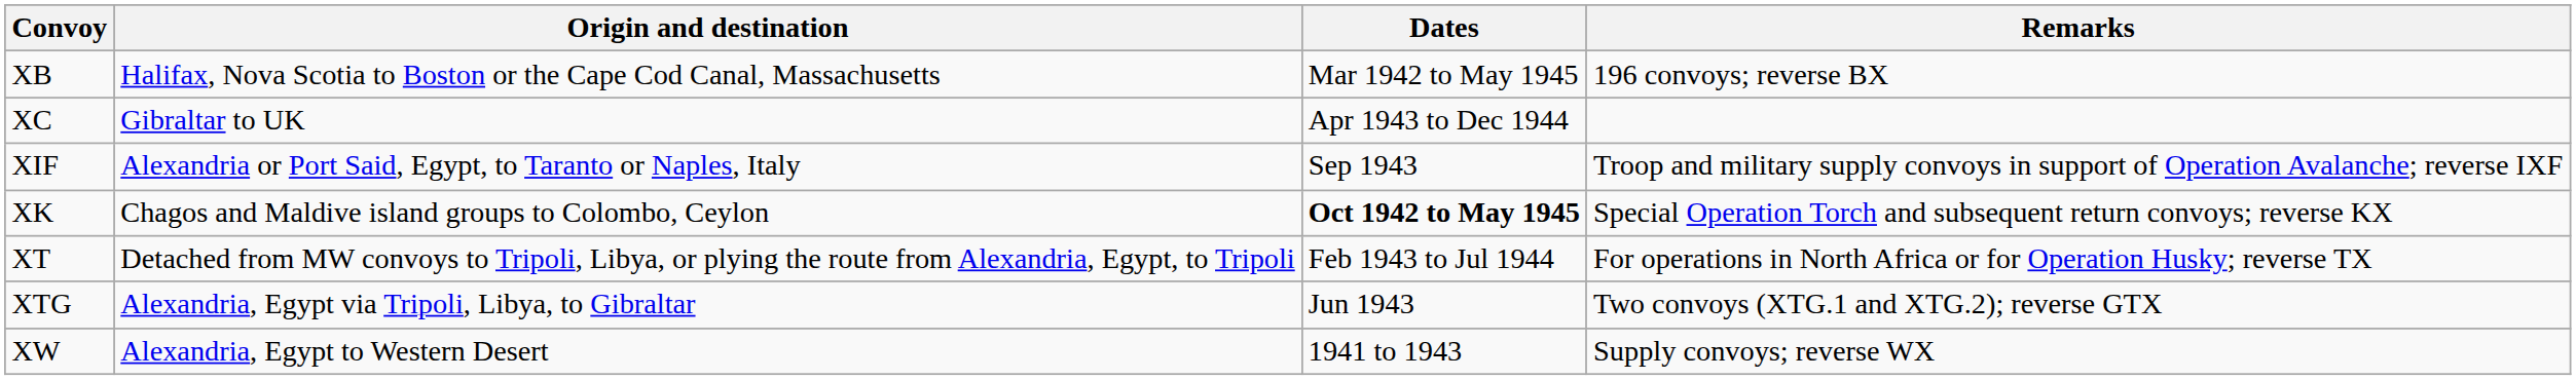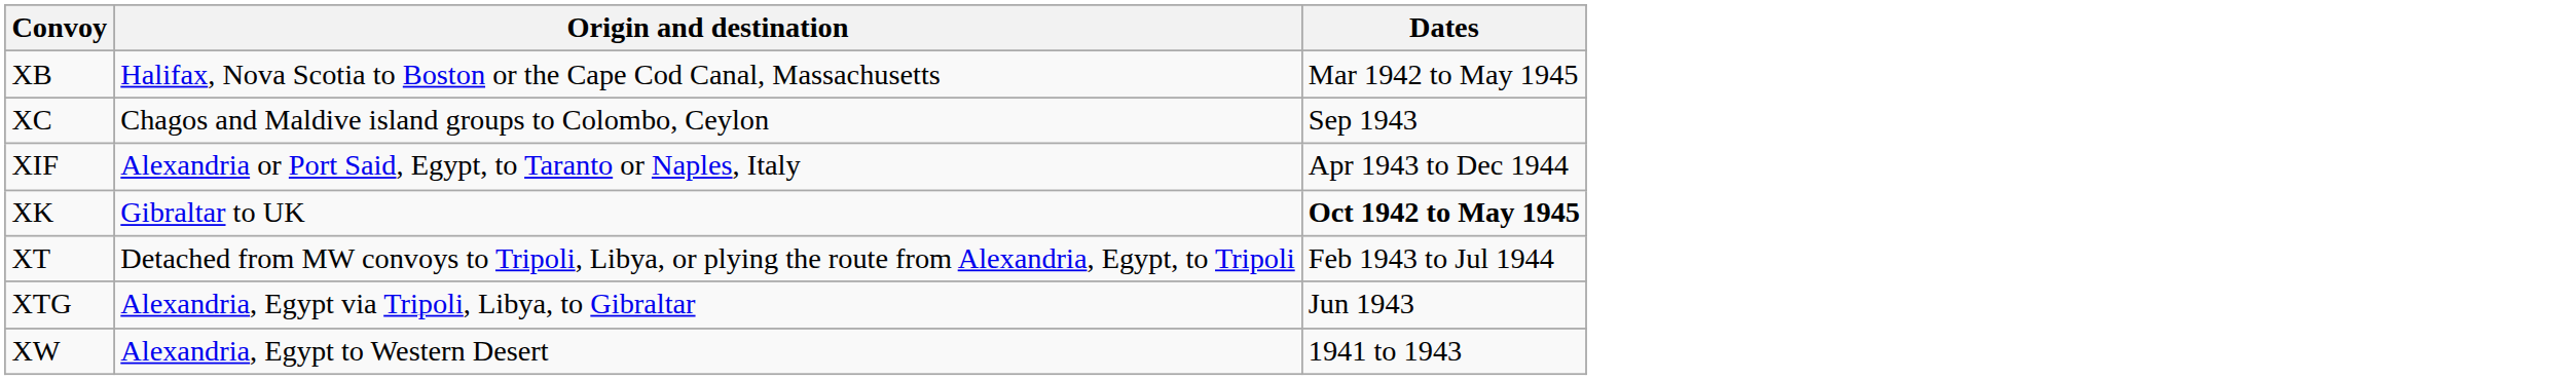- column: Remarks | 196 convoys; reverse BX | Troop and military supply convoys in support of Operation Avalanche; reverse IXF | Special Operation Torch and subsequent return convoys; reverse KX | For operations in North Africa or for Operation Husky; reverse TX | Two convoys (XTG.1 and XTG.2); reverse GTX | Supply convoys; reverse WX
XC | Origin and destination: Gibraltar to UK -> Chagos and Maldive island groups to Colombo, Ceylon
XC | Dates: Apr 1943 to Dec 1944 -> Sep 1943
XIF | Dates: Sep 1943 -> Apr 1943 to Dec 1944
XK | Origin and destination: Chagos and Maldive island groups to Colombo, Ceylon -> Gibraltar to UK
